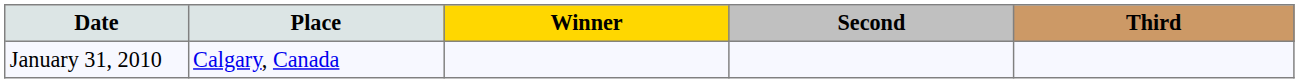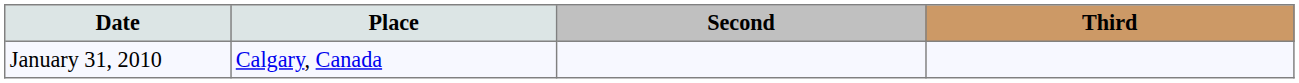- column: Winner
